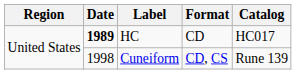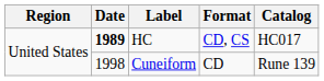HC | Format: CD -> CD, CS
Cuneiform | Format: CD, CS -> CD
